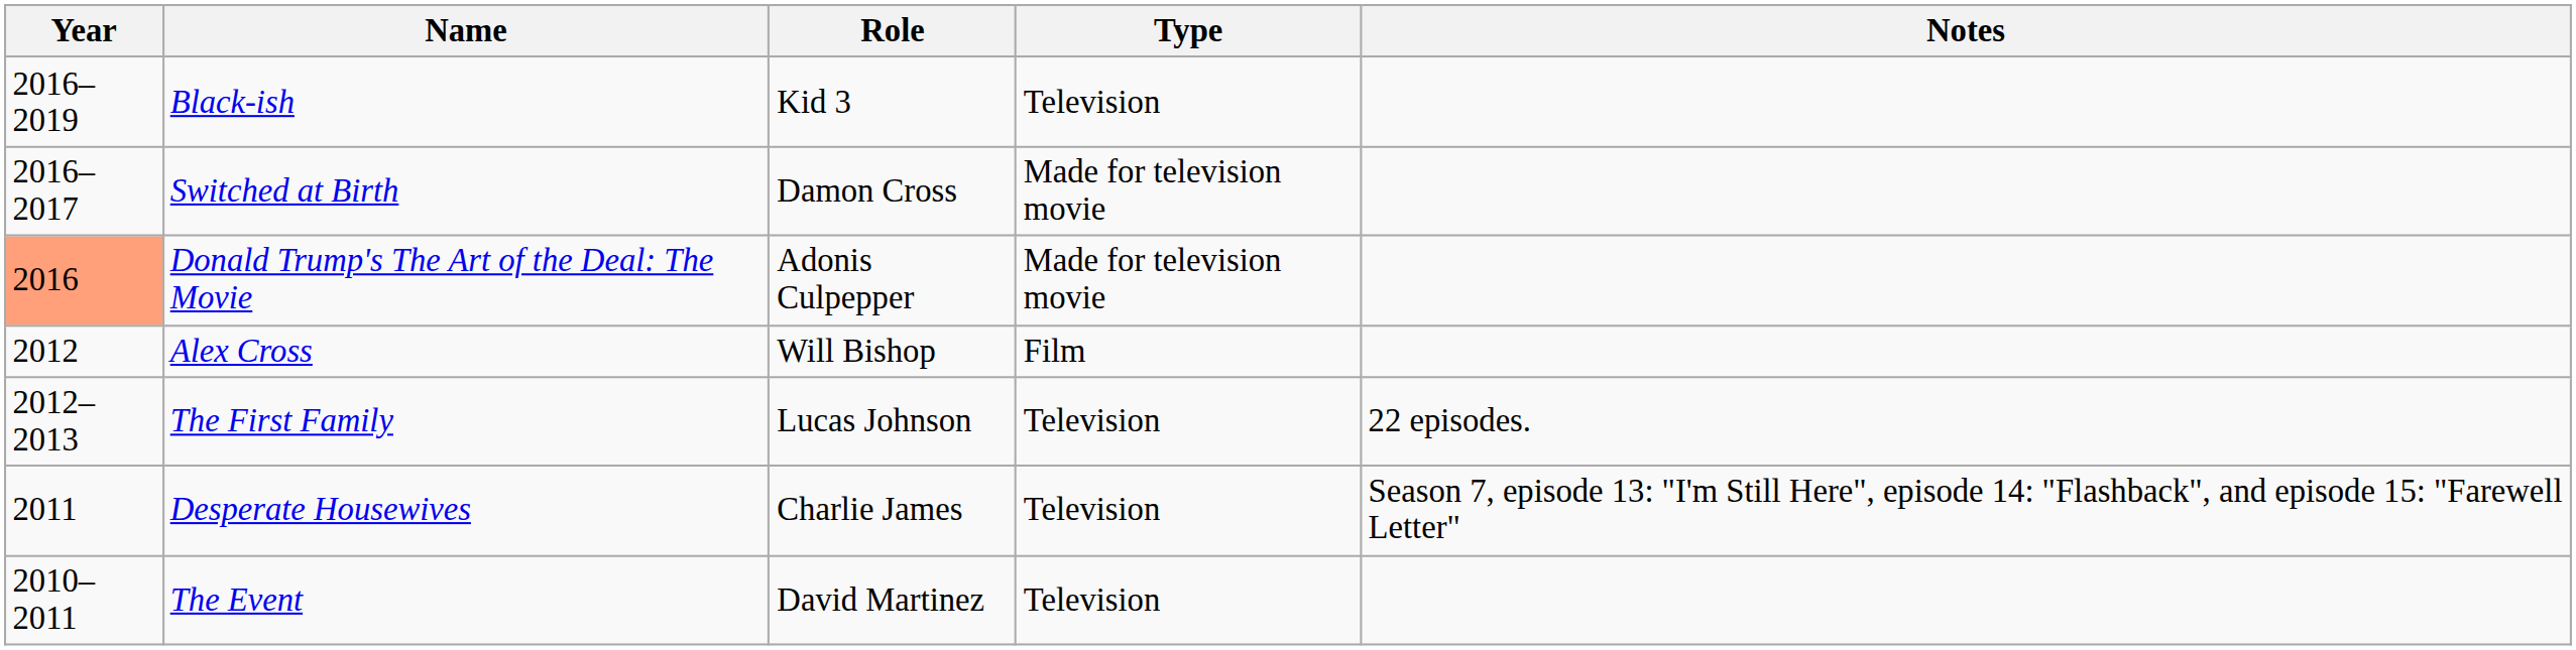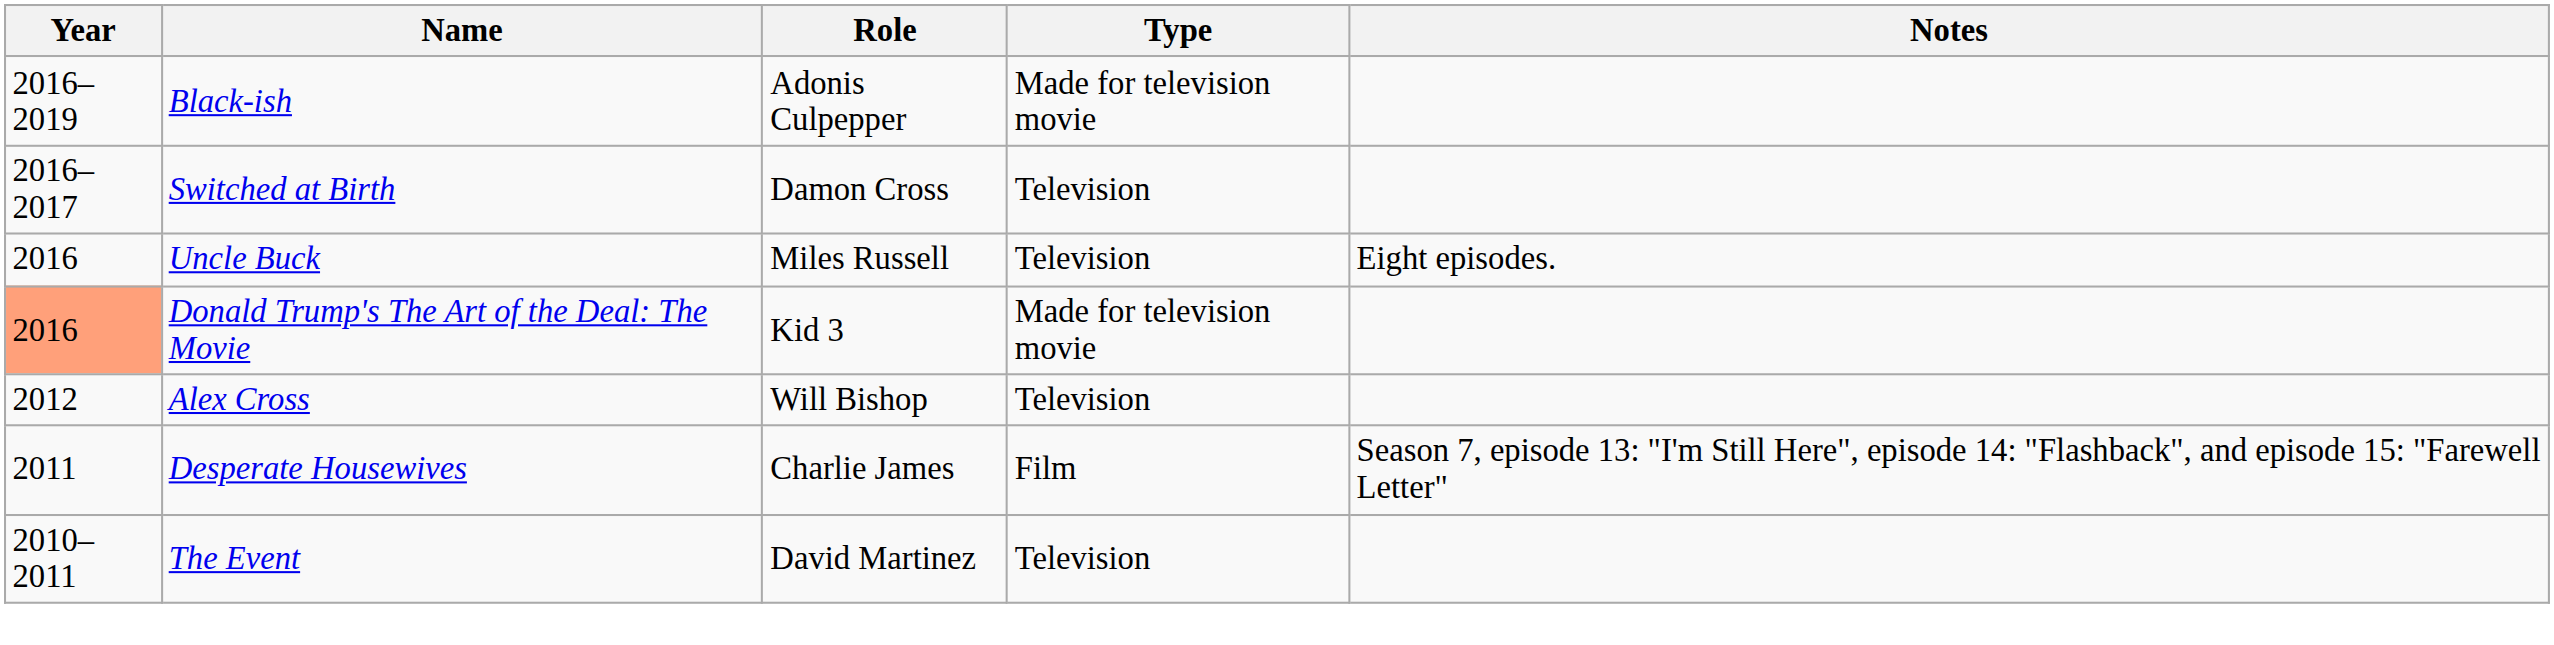Black-ish | Role: Kid 3 -> Adonis Culpepper
Black-ish | Type: Television -> Made for television movie
Switched at Birth | Type: Made for television movie -> Television
+ row: 2016 | Uncle Buck | Miles Russell | Television | Eight episodes.
Donald Trump's The Art of the Deal: The Movie | Role: Adonis Culpepper -> Kid 3
Alex Cross | Type: Film -> Television
- row: 2012–2013 | The First Family | Lucas Johnson | Television | 22 episodes.
Desperate Housewives | Type: Television -> Film
